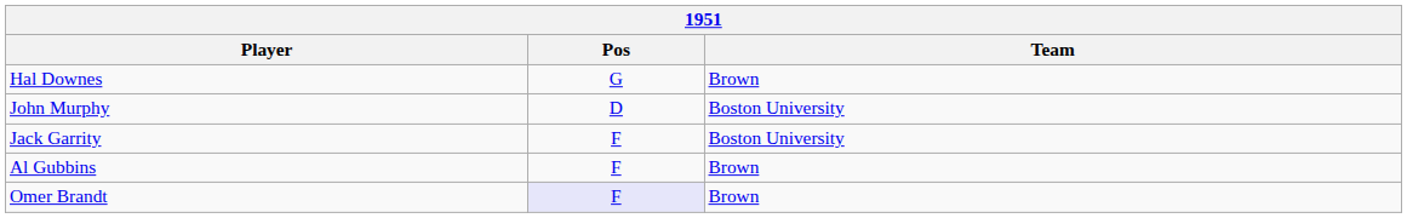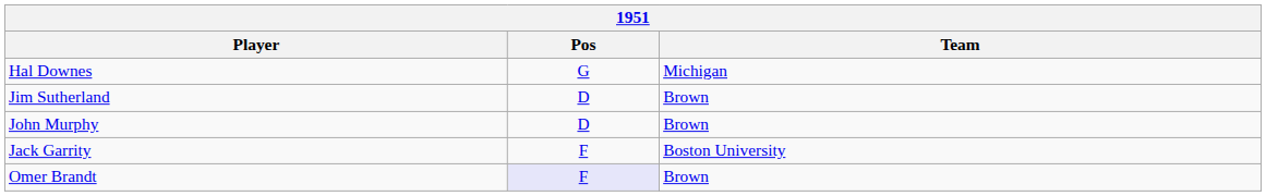Hal Downes | Team: Brown -> Michigan
+ row: Jim Sutherland | D | Brown
John Murphy | Team: Boston University -> Brown
- row: Al Gubbins | F | Brown
